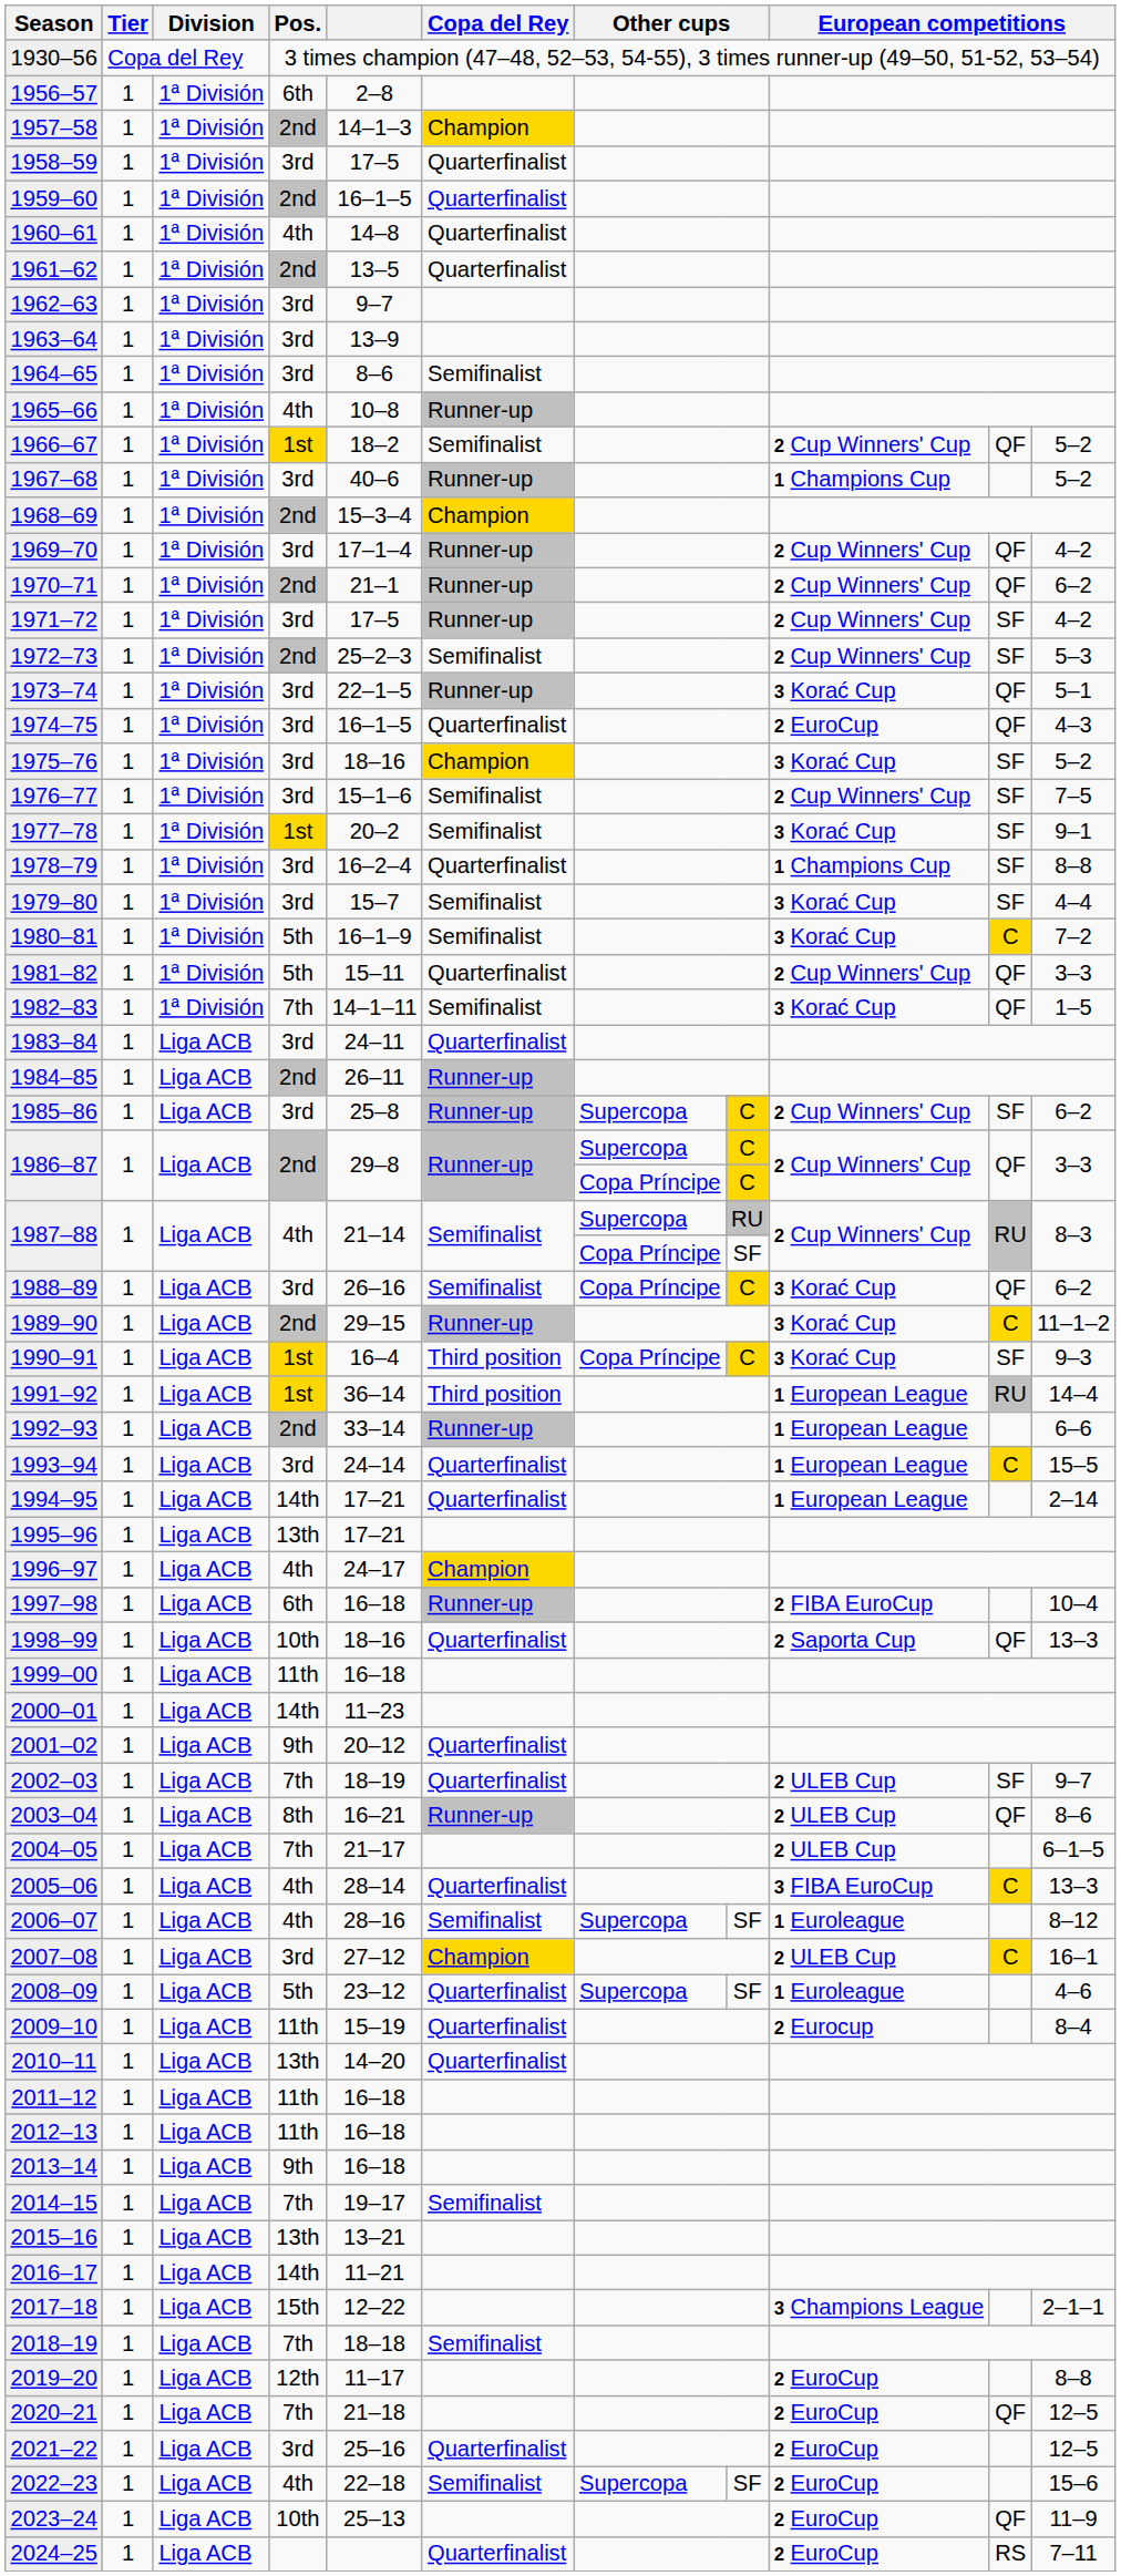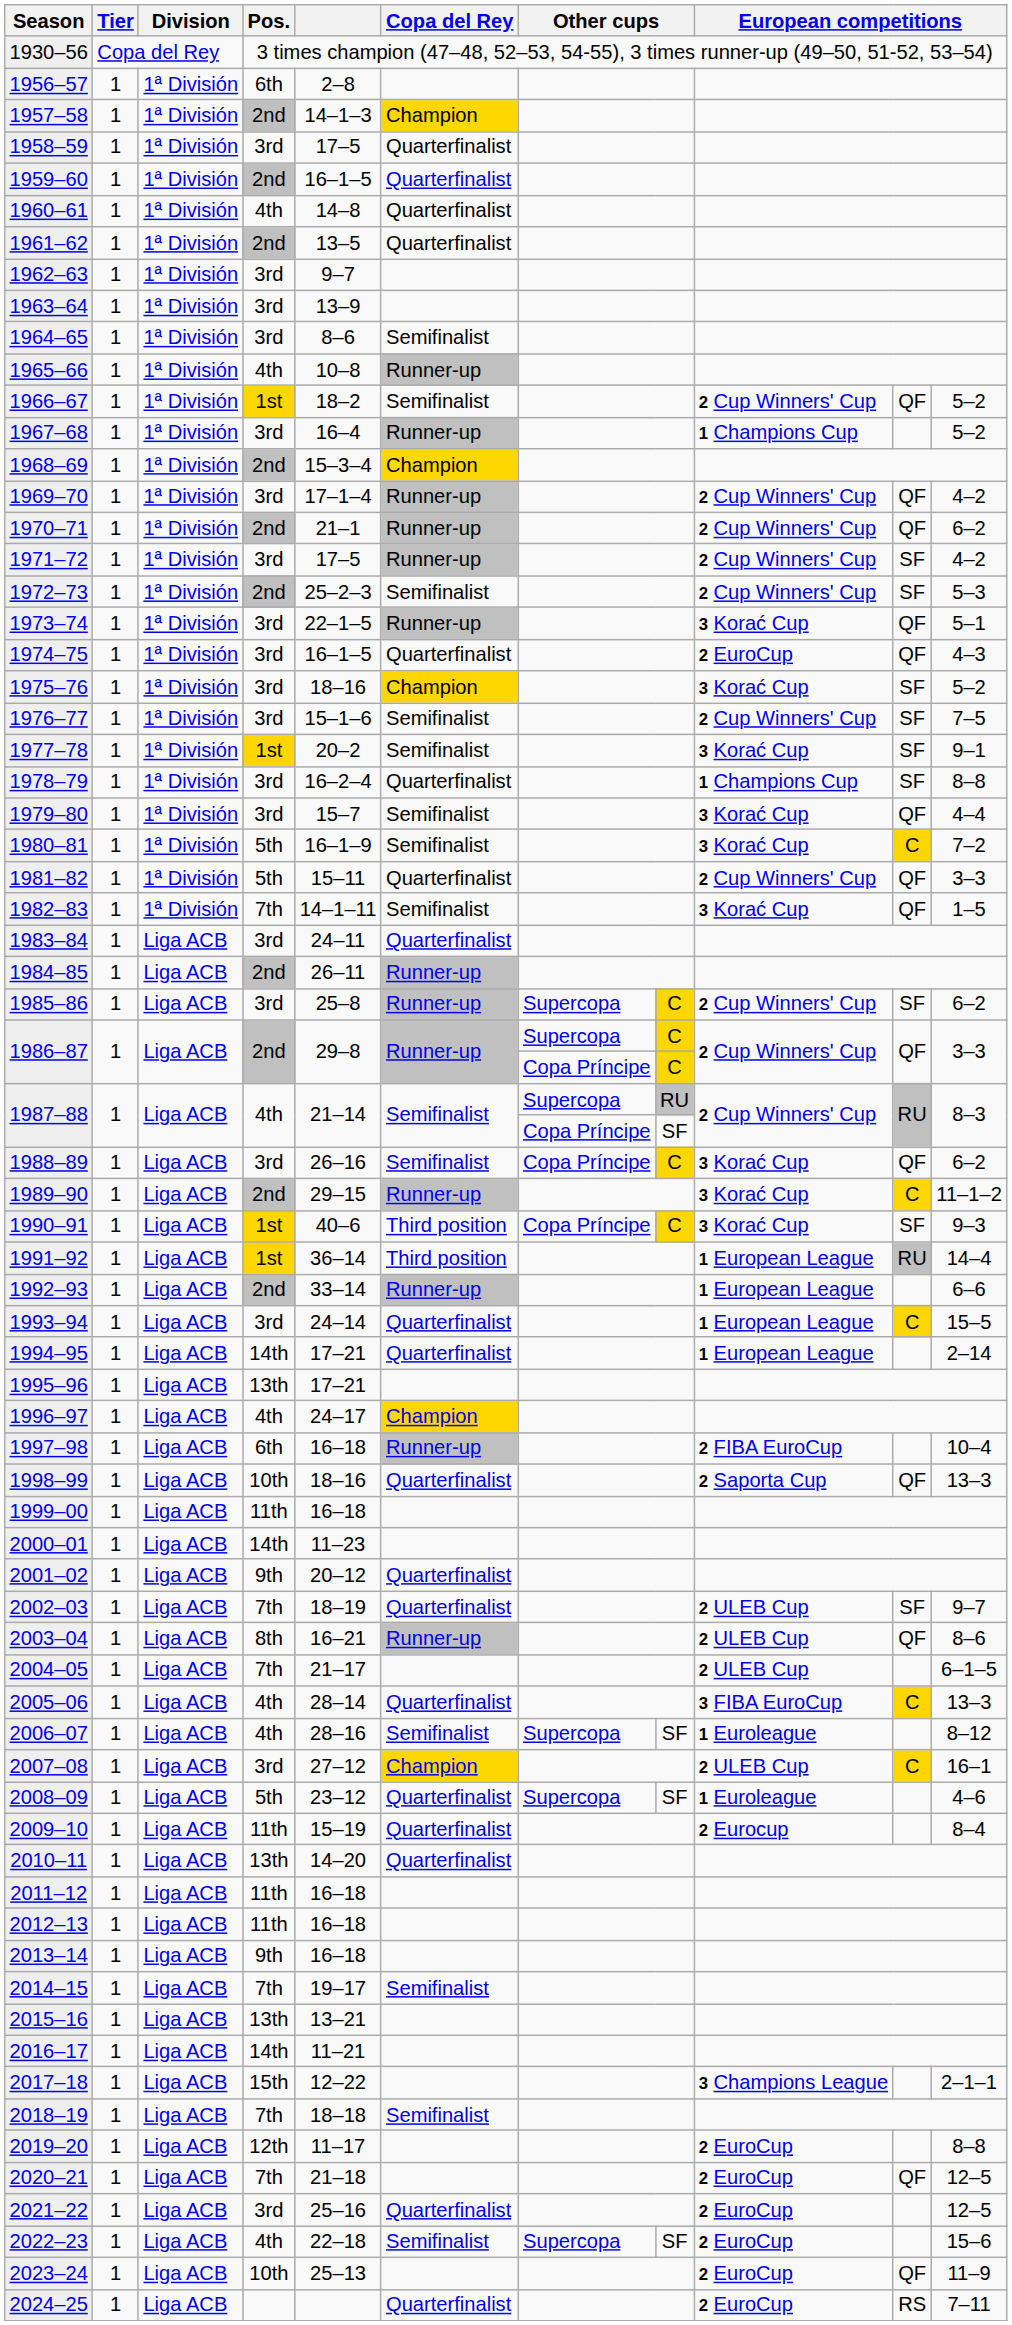1967–68 | column 5: 40–6 -> 16–4
1979–80 | column 10: SF -> QF
1990–91 | column 5: 16–4 -> 40–6
